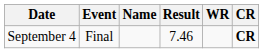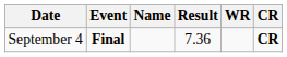September 4 | Event: normal -> bold
September 4 | Result: 7.46 -> 7.36
